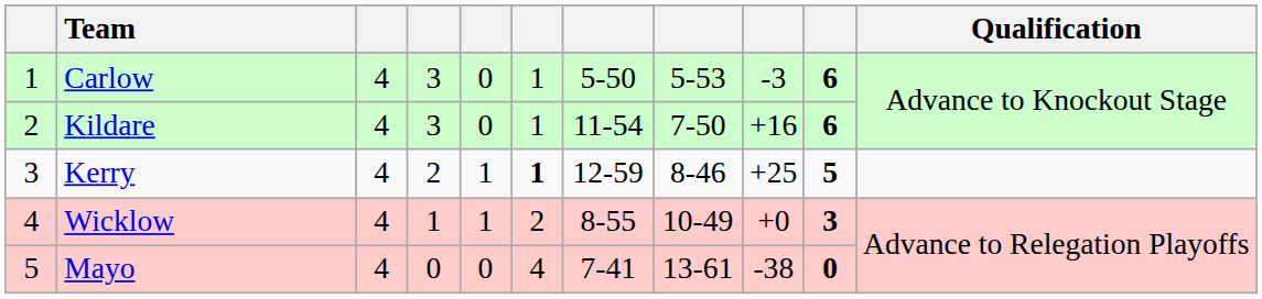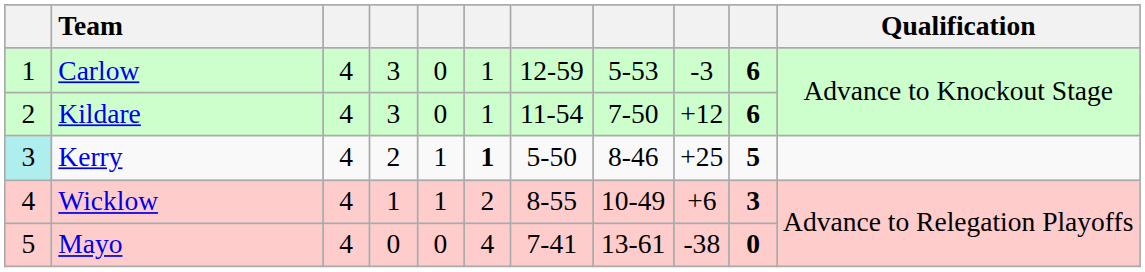Carlow | column 7: 5-50 -> 12-59
Kildare | column 9: +16 -> +12
Kerry | column 1: no background -> paleturquoise background
Kerry | column 7: 12-59 -> 5-50
Wicklow | column 9: +0 -> +6
